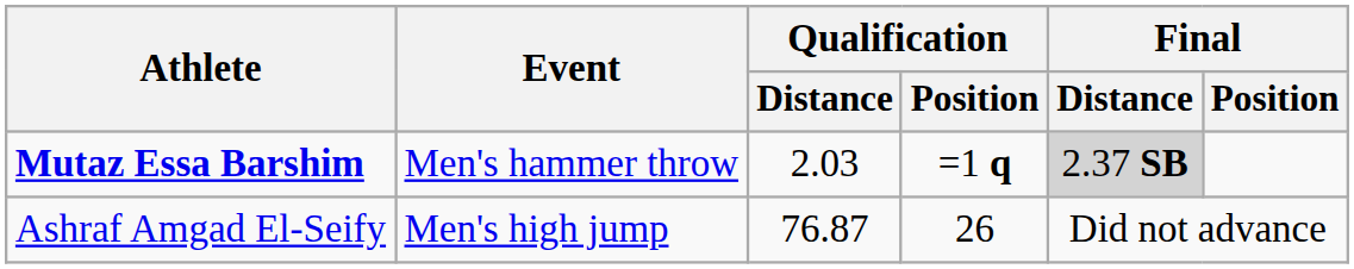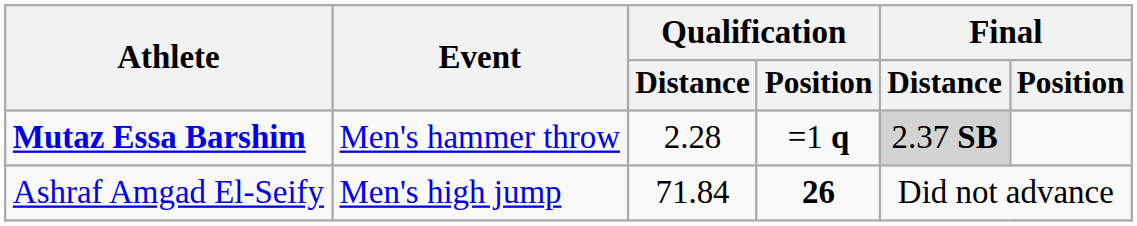Mutaz Essa Barshim | Qualification / Distance: 2.03 -> 2.28
Ashraf Amgad El-Seify | Qualification / Distance: 76.87 -> 71.84
Ashraf Amgad El-Seify | Qualification / Position: normal -> bold
